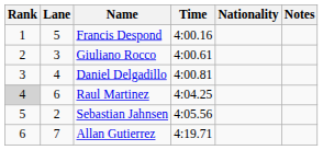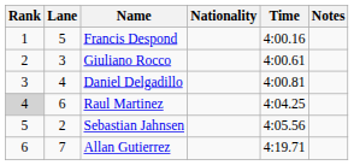columns swapped: Nationality <-> Time
